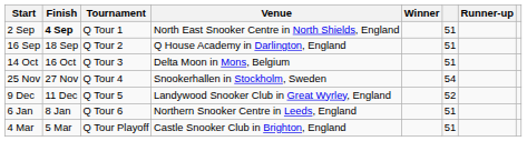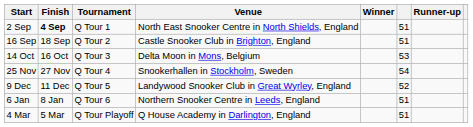16 Sep | Venue: Q House Academy in Darlington, England -> Castle Snooker Club in Brighton, England
14 Oct | column 6: 51 -> 53
4 Mar | Venue: Castle Snooker Club in Brighton, England -> Q House Academy in Darlington, England
